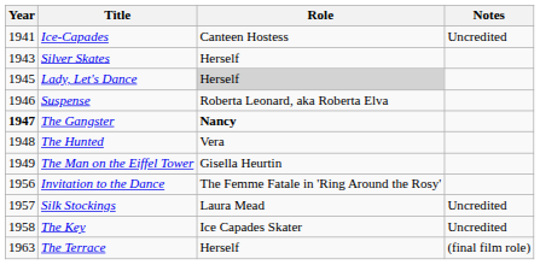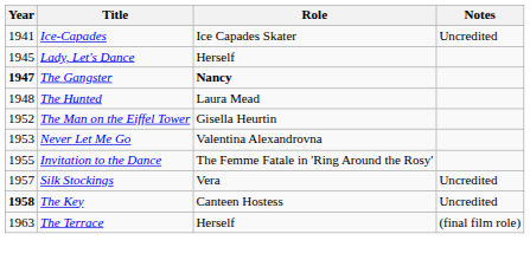Ice-Capades | Role: Canteen Hostess -> Ice Capades Skater
- row: 1943 | Silver Skates | Herself
Lady, Let's Dance | Role: lightgrey background -> no background
- row: 1946 | Suspense | Roberta Leonard, aka Roberta Elva
The Hunted | Role: Vera -> Laura Mead
The Man on the Eiffel Tower | Year: 1949 -> 1952
+ row: 1953 | Never Let Me Go | Valentina Alexandrovna
Invitation to the Dance | Year: 1956 -> 1955
Silk Stockings | Role: Laura Mead -> Vera
The Key | Year: normal -> bold
The Key | Role: Ice Capades Skater -> Canteen Hostess
